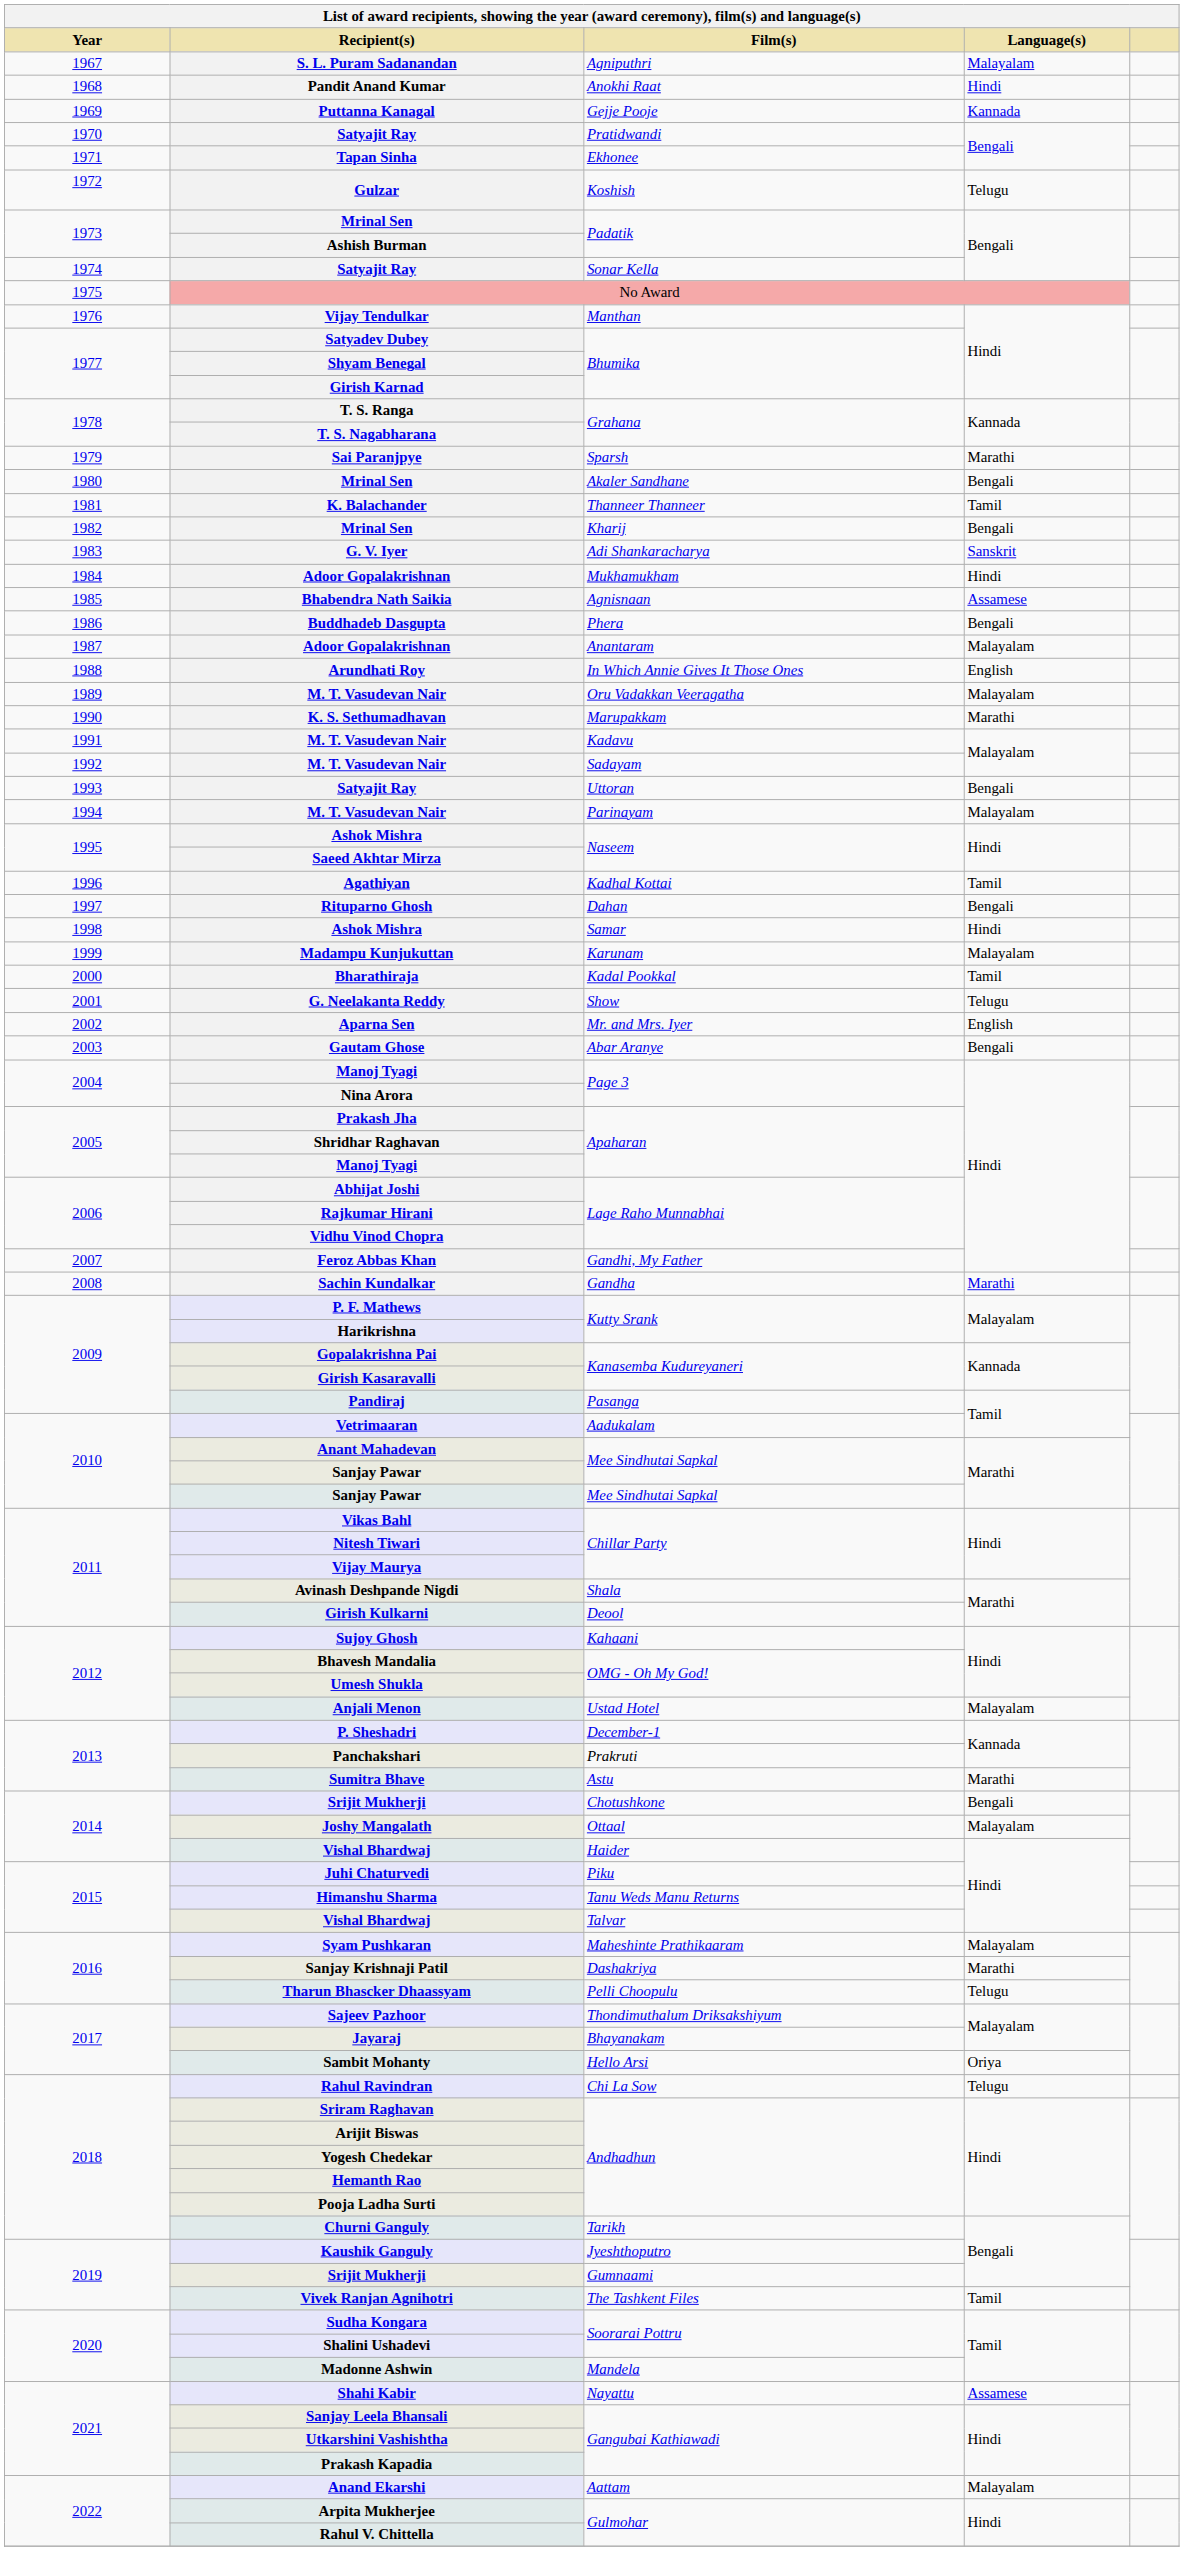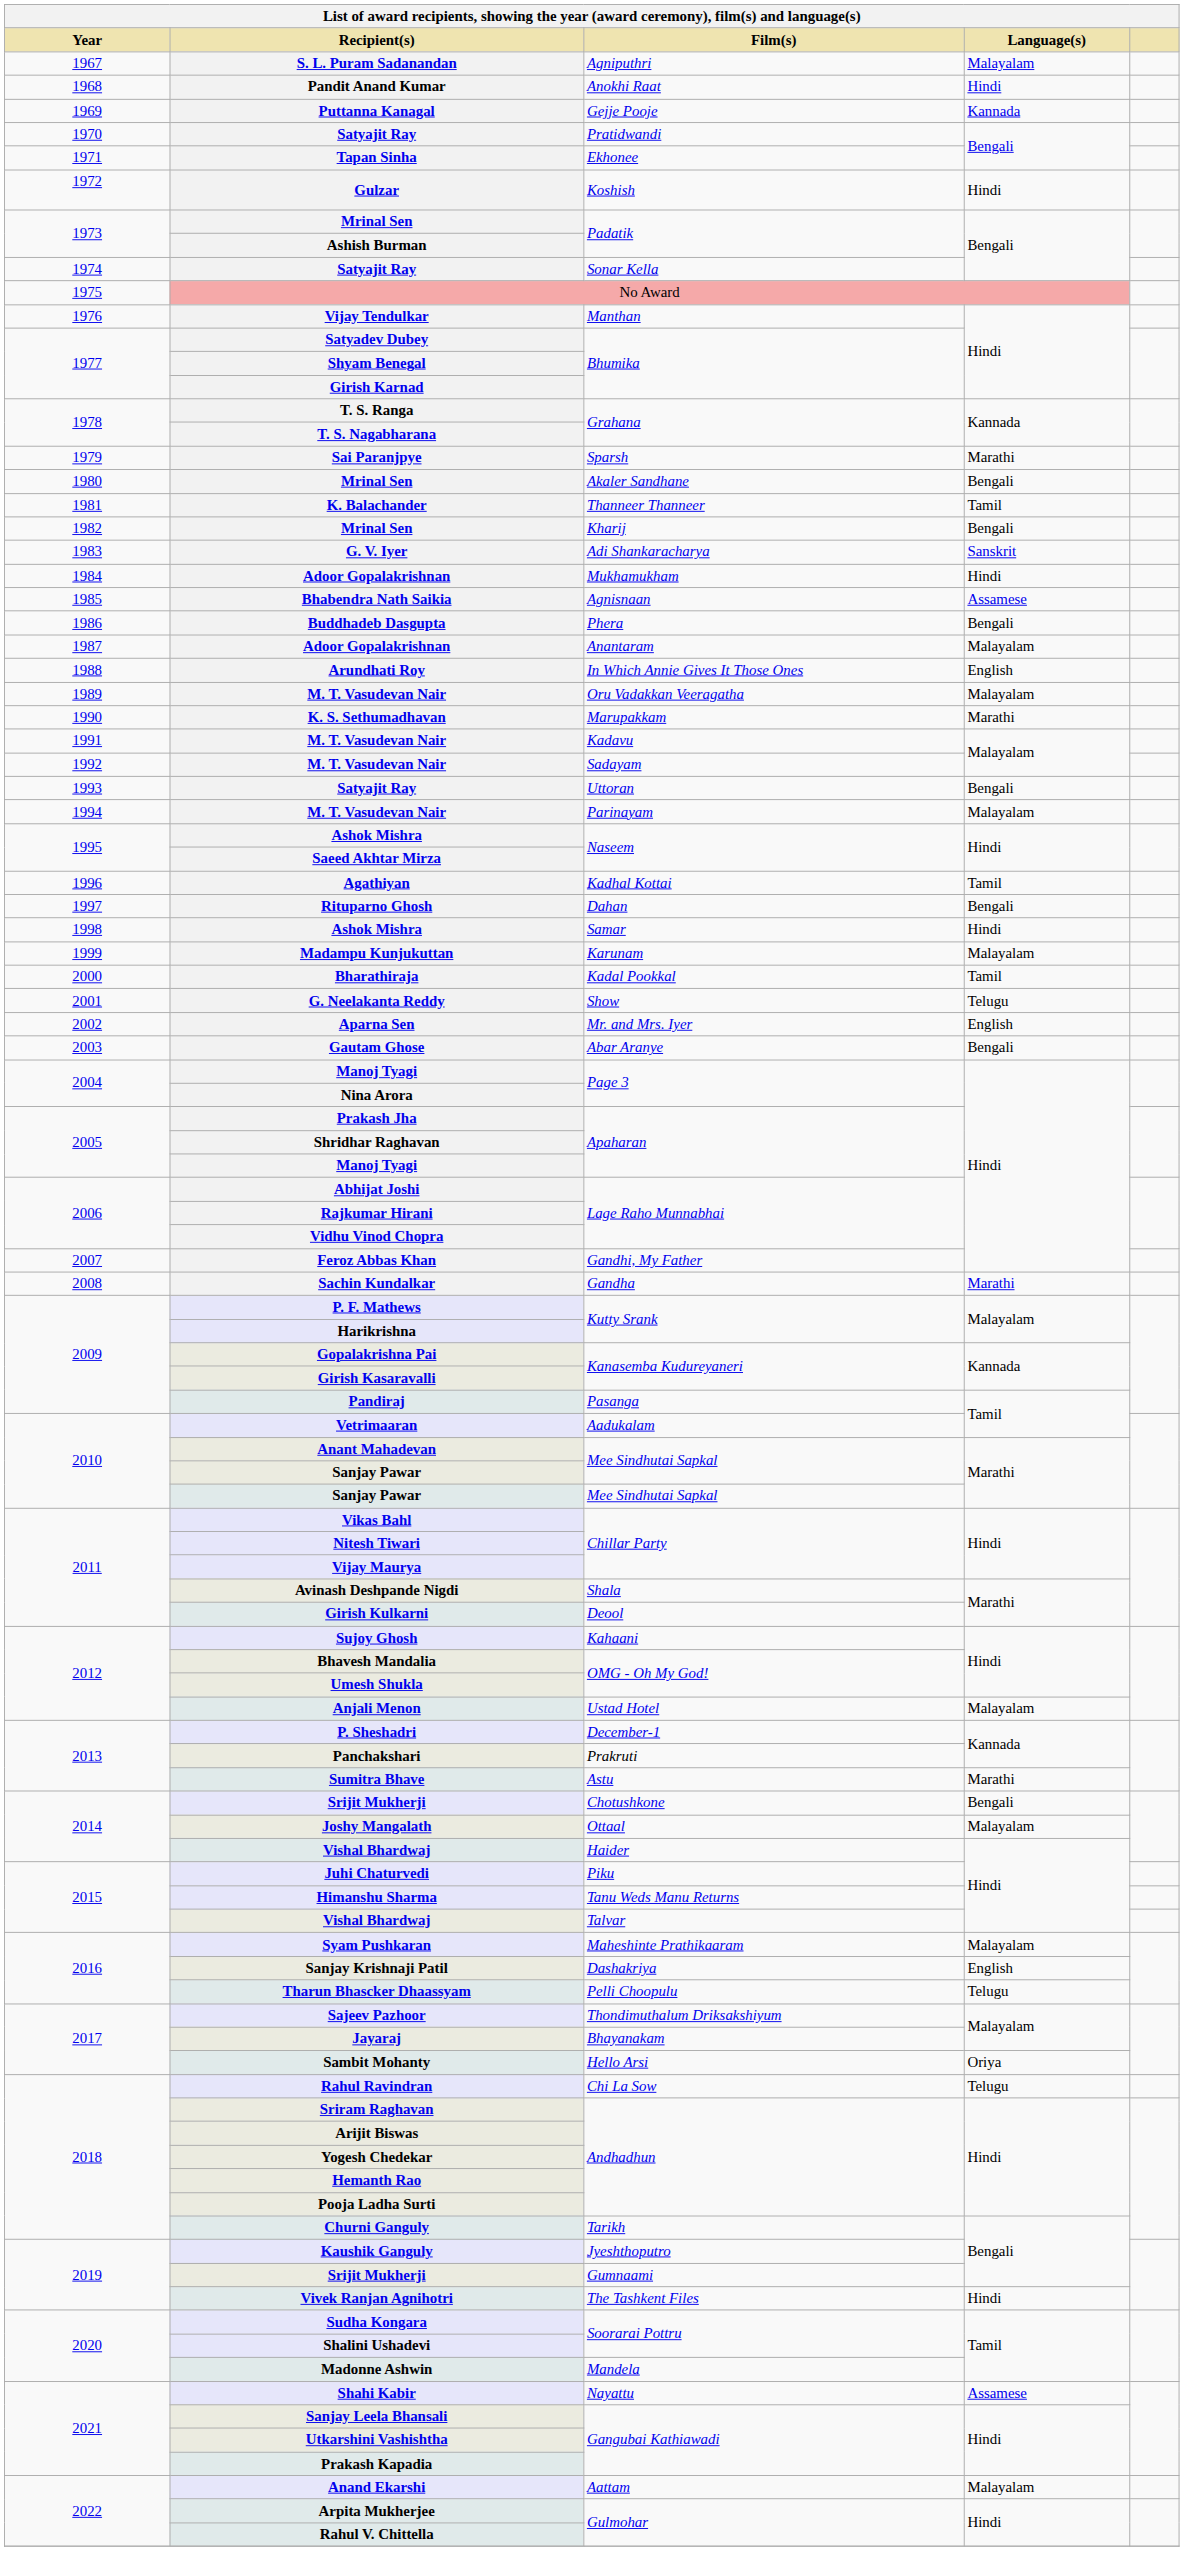Koshish | Language(s): Telugu -> Hindi
Dashakriya | Language(s): Marathi -> English
The Tashkent Files | Language(s): Tamil -> Hindi
